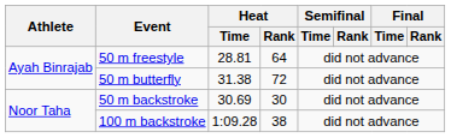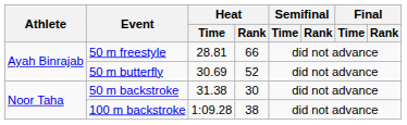50 m freestyle | Heat / Rank: 64 -> 66
50 m butterfly | Heat / Time: 31.38 -> 30.69
50 m butterfly | Heat / Rank: 72 -> 52
50 m backstroke | Heat / Time: 30.69 -> 31.38
